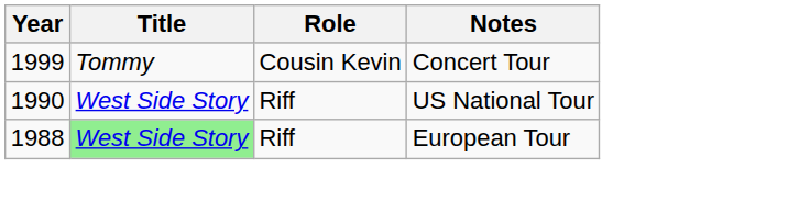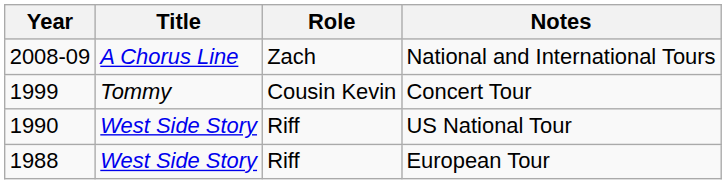+ row: 2008-09 | A Chorus Line | Zach | National and International Tours
European Tour | Title: lightgreen background -> no background
